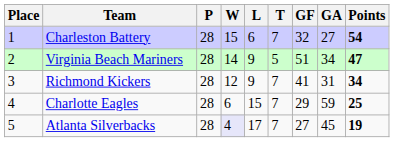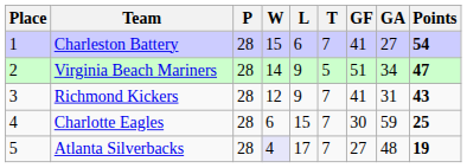Charleston Battery | GF: 32 -> 41
Richmond Kickers | Points: 34 -> 43
Charlotte Eagles | GF: 29 -> 30
Atlanta Silverbacks | GA: 45 -> 48
